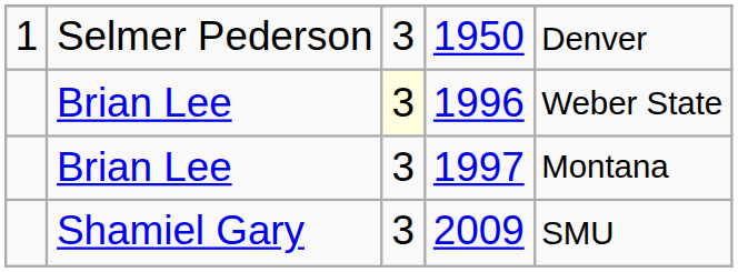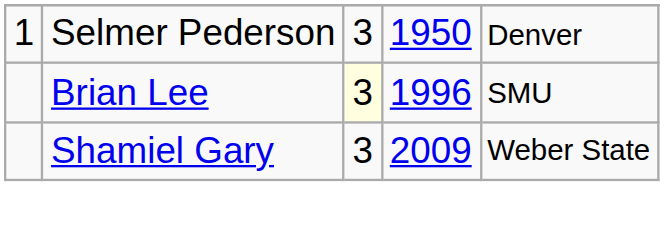1996 | column 5: Weber State -> SMU
- row: Brian Lee | 3 | 1997 | Montana
2009 | column 5: SMU -> Weber State
